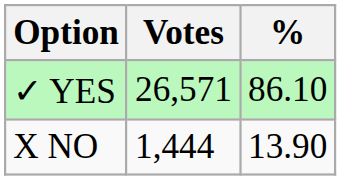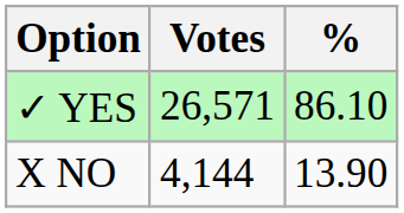X NO | Votes: 1,444 -> 4,144
